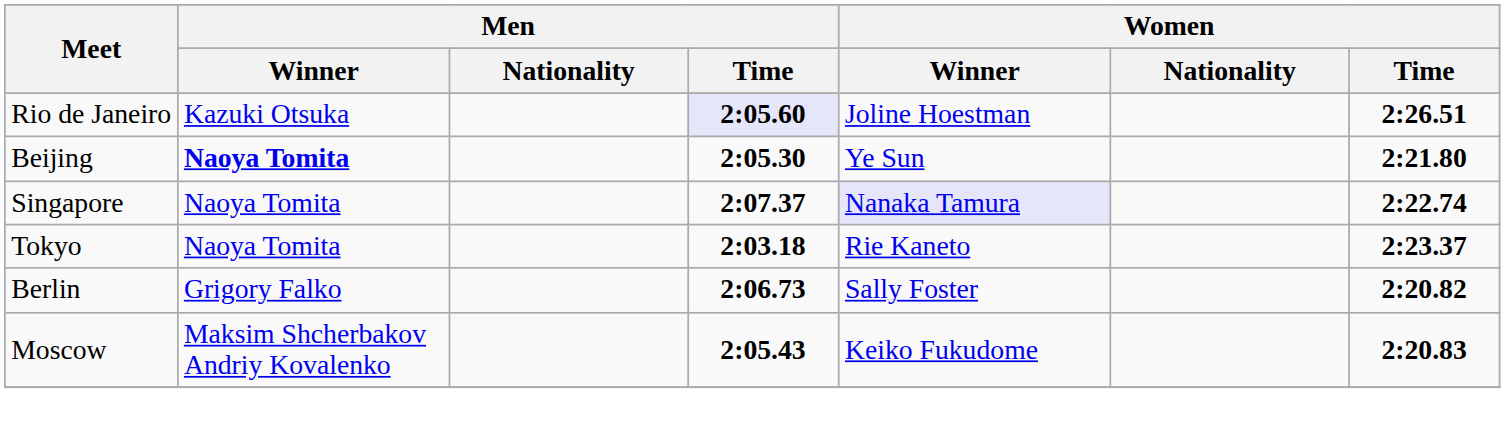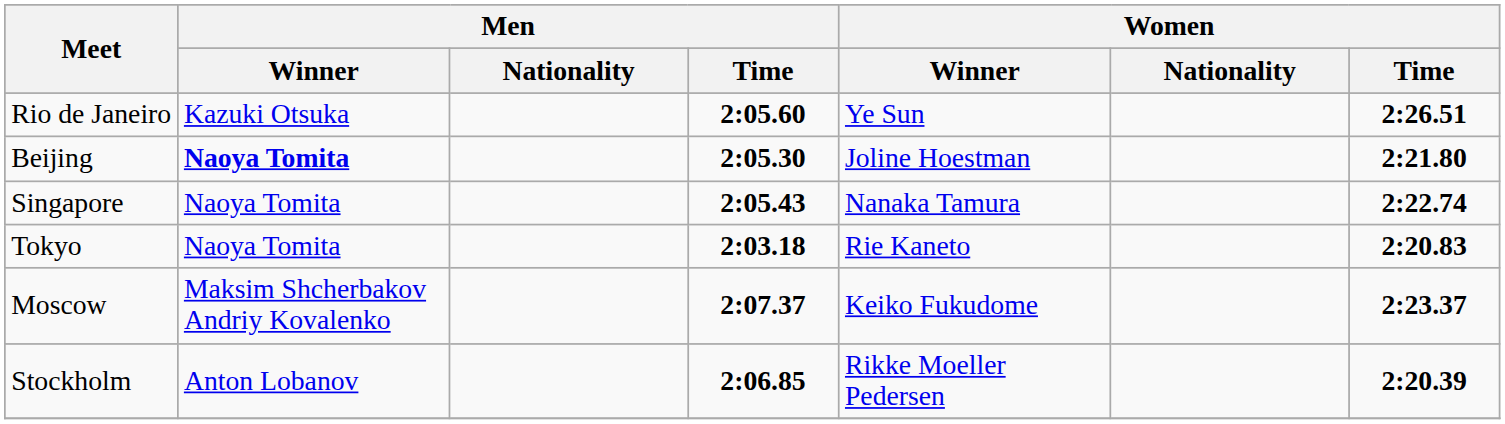Rio de Janeiro | Men / Time: lavender background -> no background
Rio de Janeiro | Women / Winner: Joline Hoestman -> Ye Sun
Beijing | Women / Winner: Ye Sun -> Joline Hoestman
Singapore | Men / Time: 2:07.37 -> 2:05.43
Singapore | Women / Winner: lavender background -> no background
Tokyo | Women / Time: 2:23.37 -> 2:20.83
- row: Berlin | Grigory Falko | 2:06.73 | Sally Foster | 2:20.82
Moscow | Men / Time: 2:05.43 -> 2:07.37
Moscow | Women / Time: 2:20.83 -> 2:23.37
+ row: Stockholm | Anton Lobanov | 2:06.85 | Rikke Moeller Pedersen | 2:20.39
